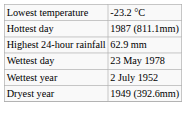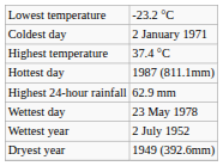+ row: Coldest day | 2 January 1971
+ row: Highest temperature | 37.4 °C
